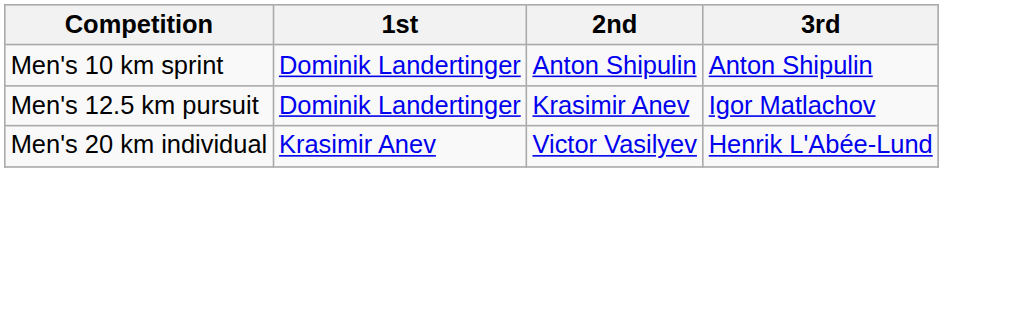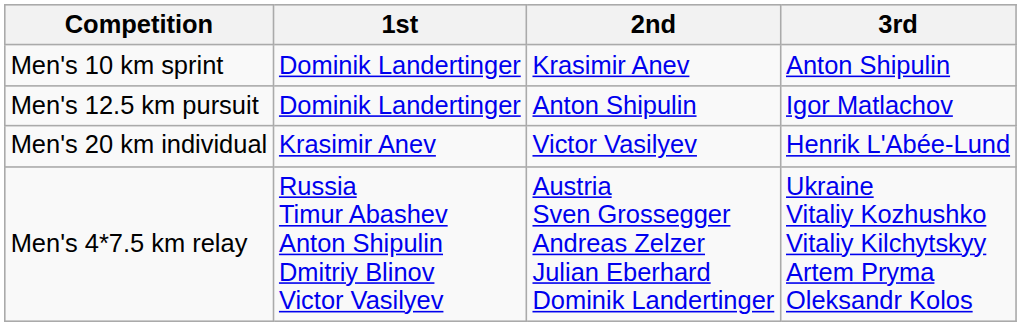Men's 10 km sprint | 2nd: Anton Shipulin -> Krasimir Anev
Men's 12.5 km pursuit | 2nd: Krasimir Anev -> Anton Shipulin
+ row: Men's 4*7.5 km relay | Russia Timur Abashev Anton Shipulin Dmitriy Blinov Victor Vasilyev | Austria Sven Grossegger Andreas Zelzer Julian Eberhard Dominik Landertinger | Ukraine Vitaliy Kozhushko Vitaliy Kilchytskyy Artem Pryma Oleksandr Kolos
